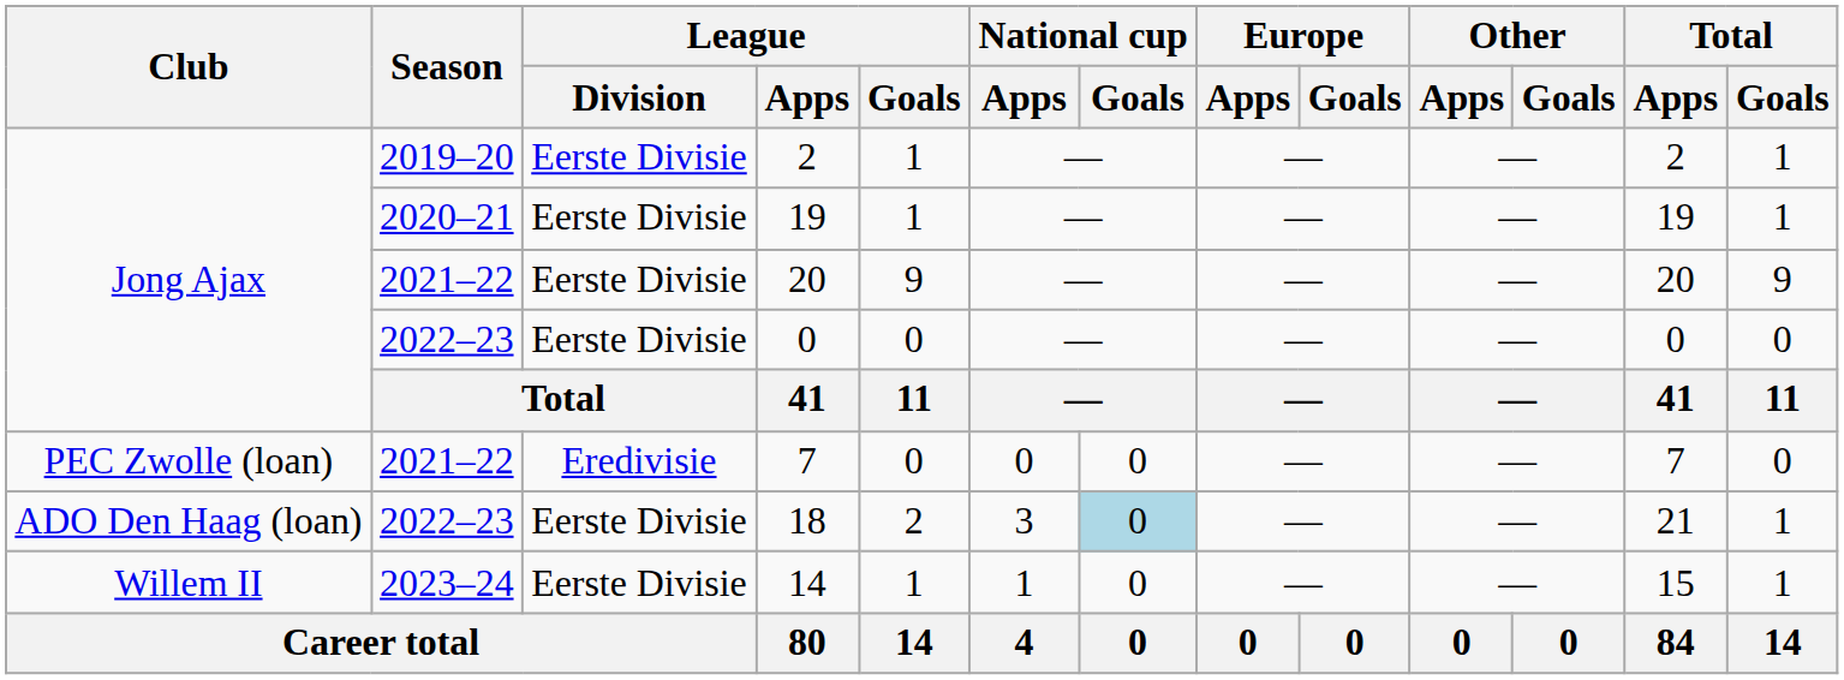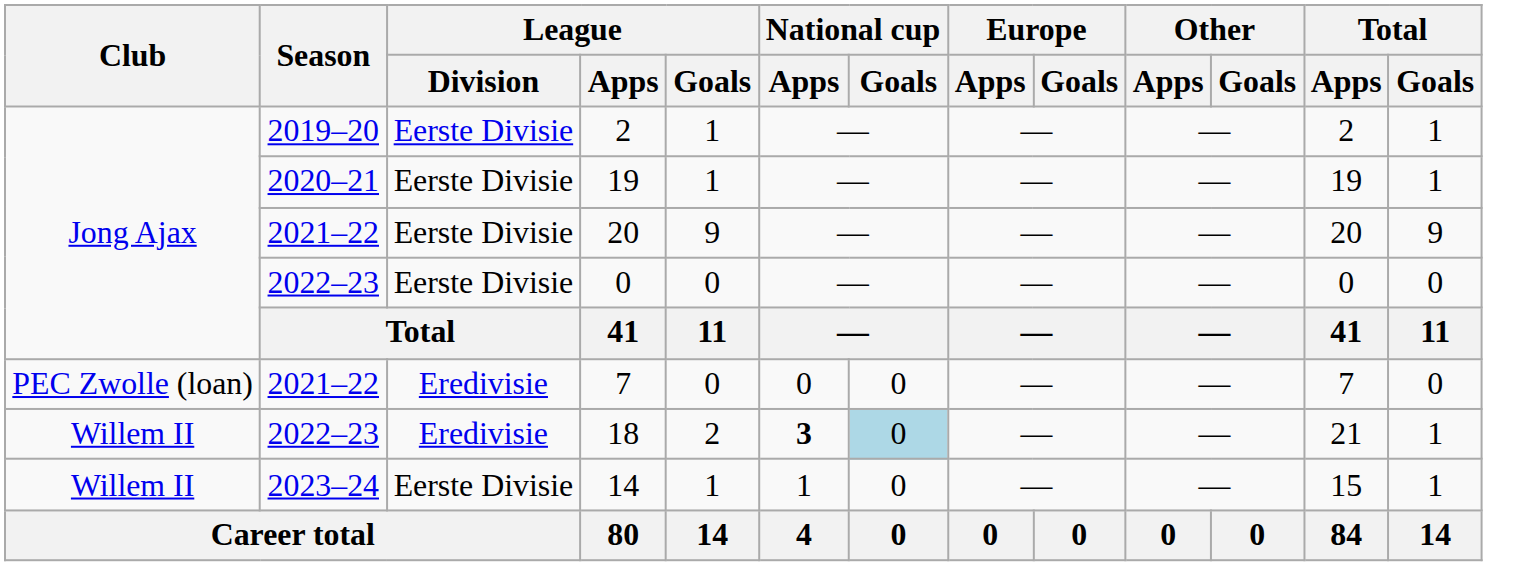18 | Club: ADO Den Haag (loan) -> Willem II
18 | League / Division: Eerste Divisie -> Eredivisie
18 | National cup / Apps: normal -> bold
